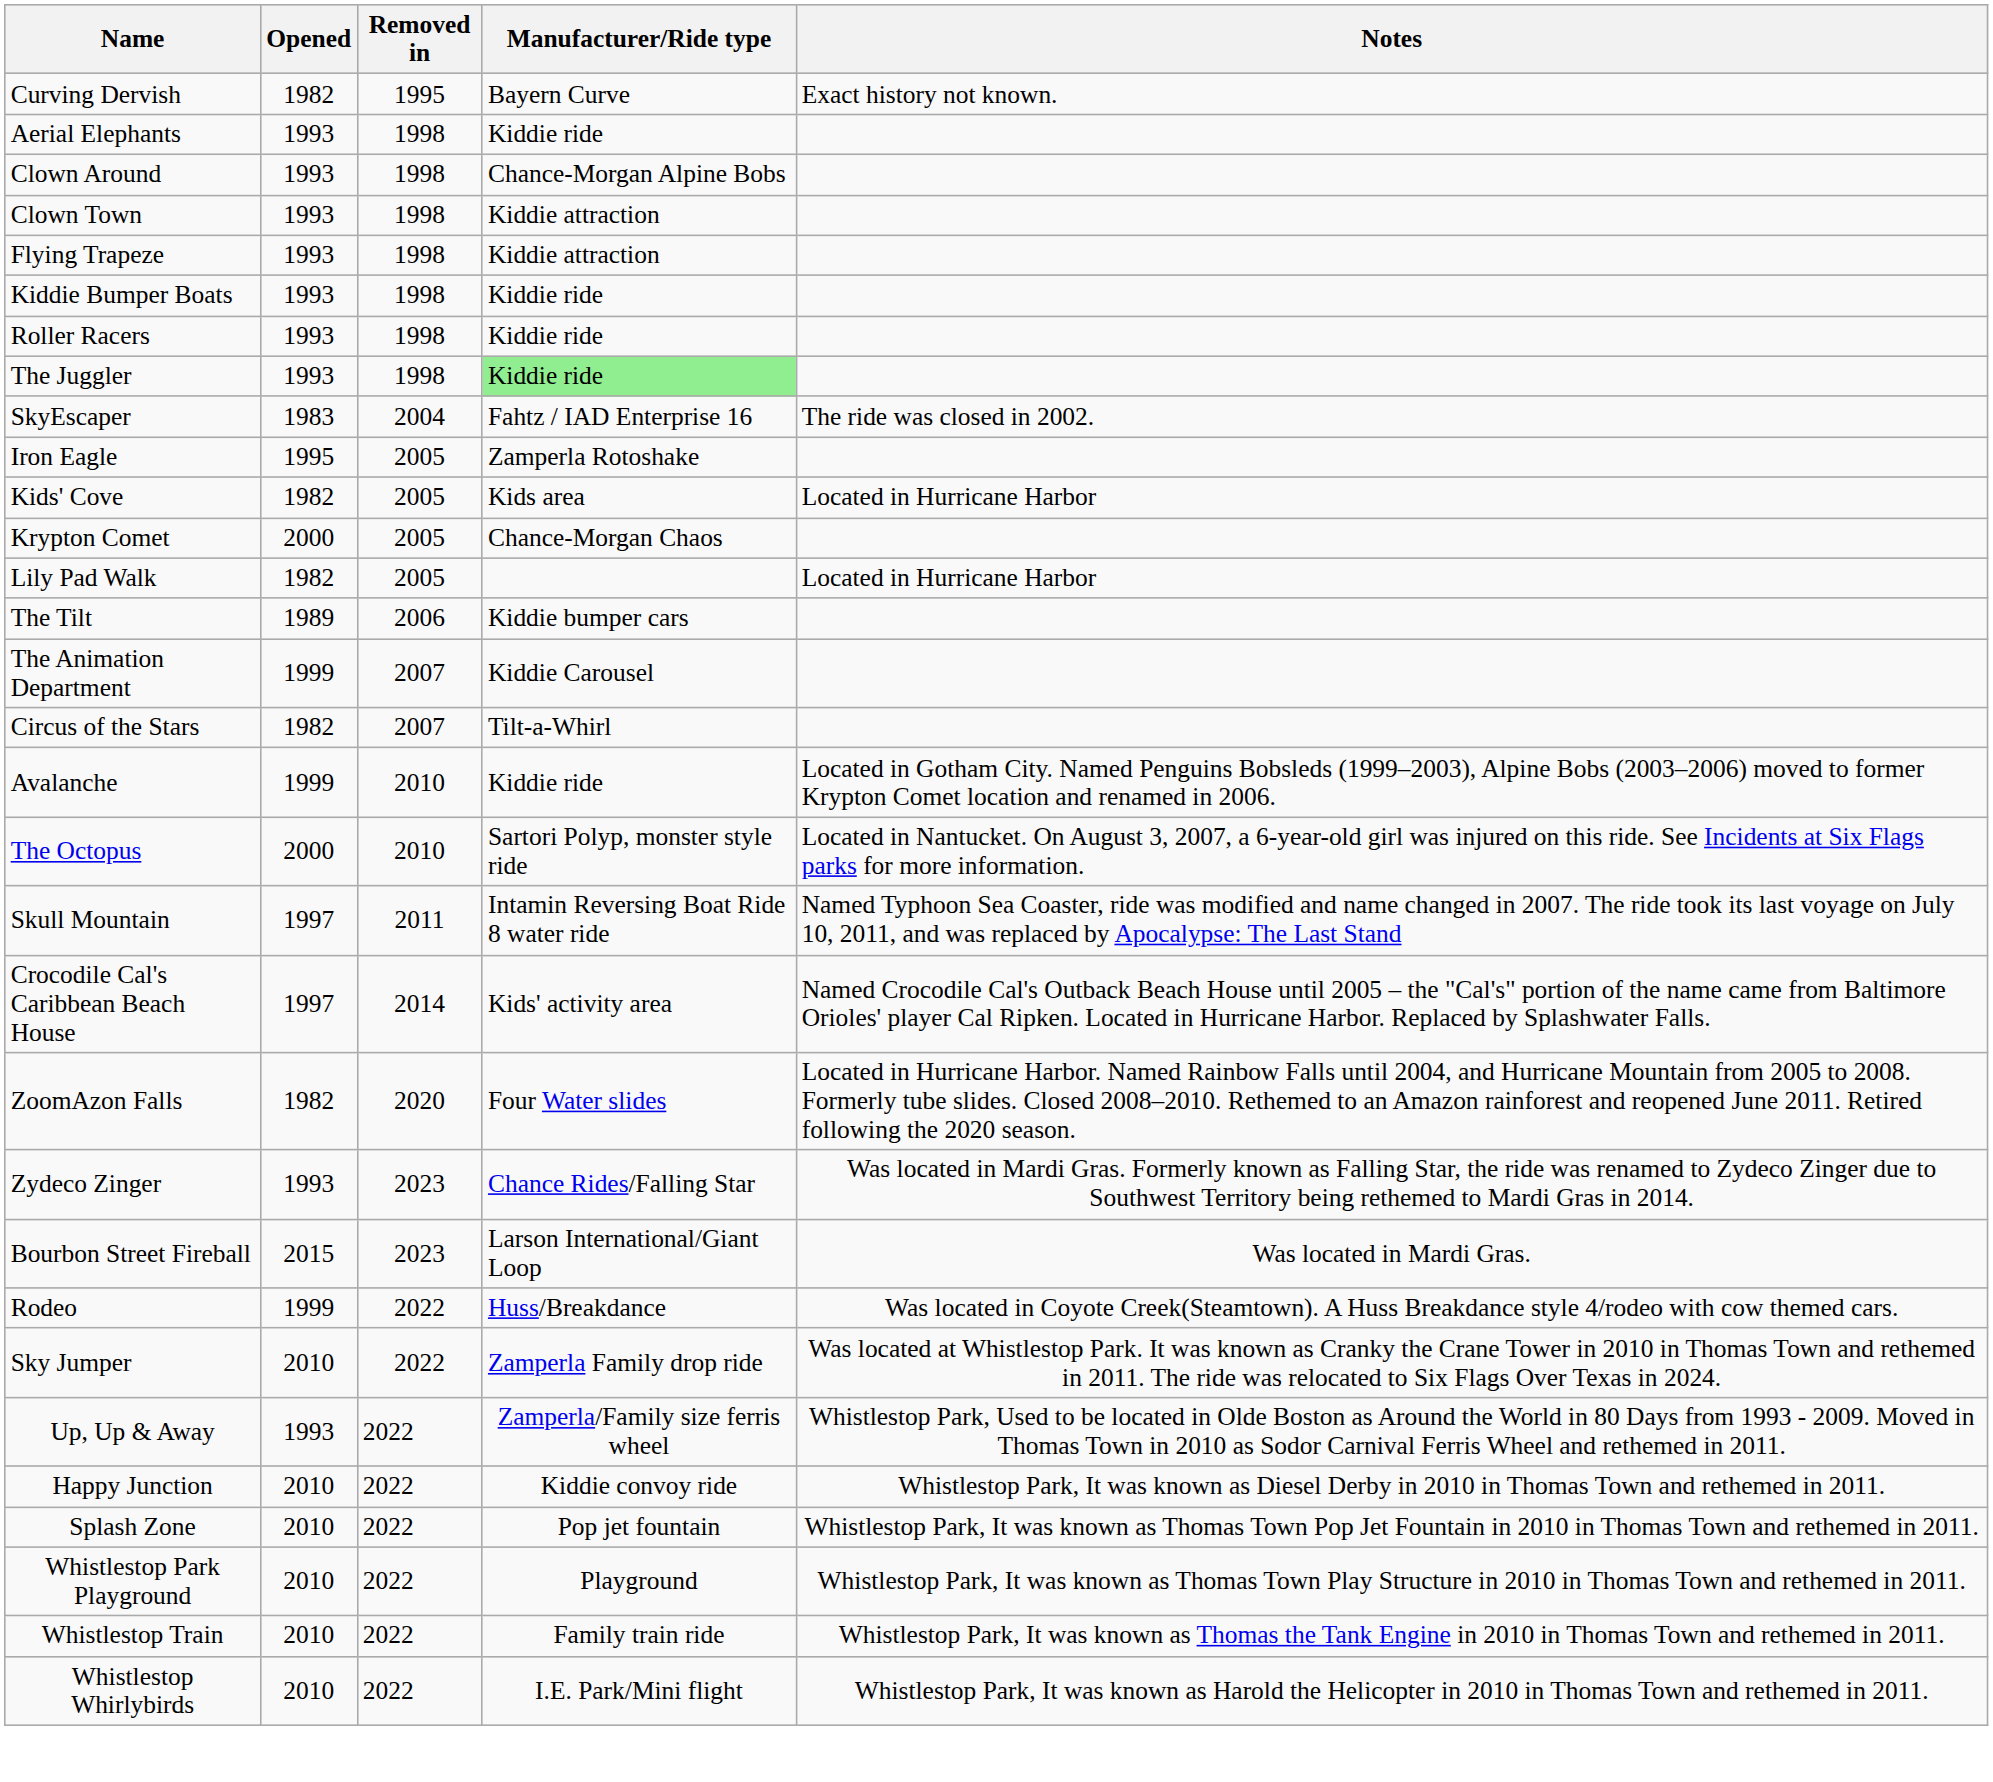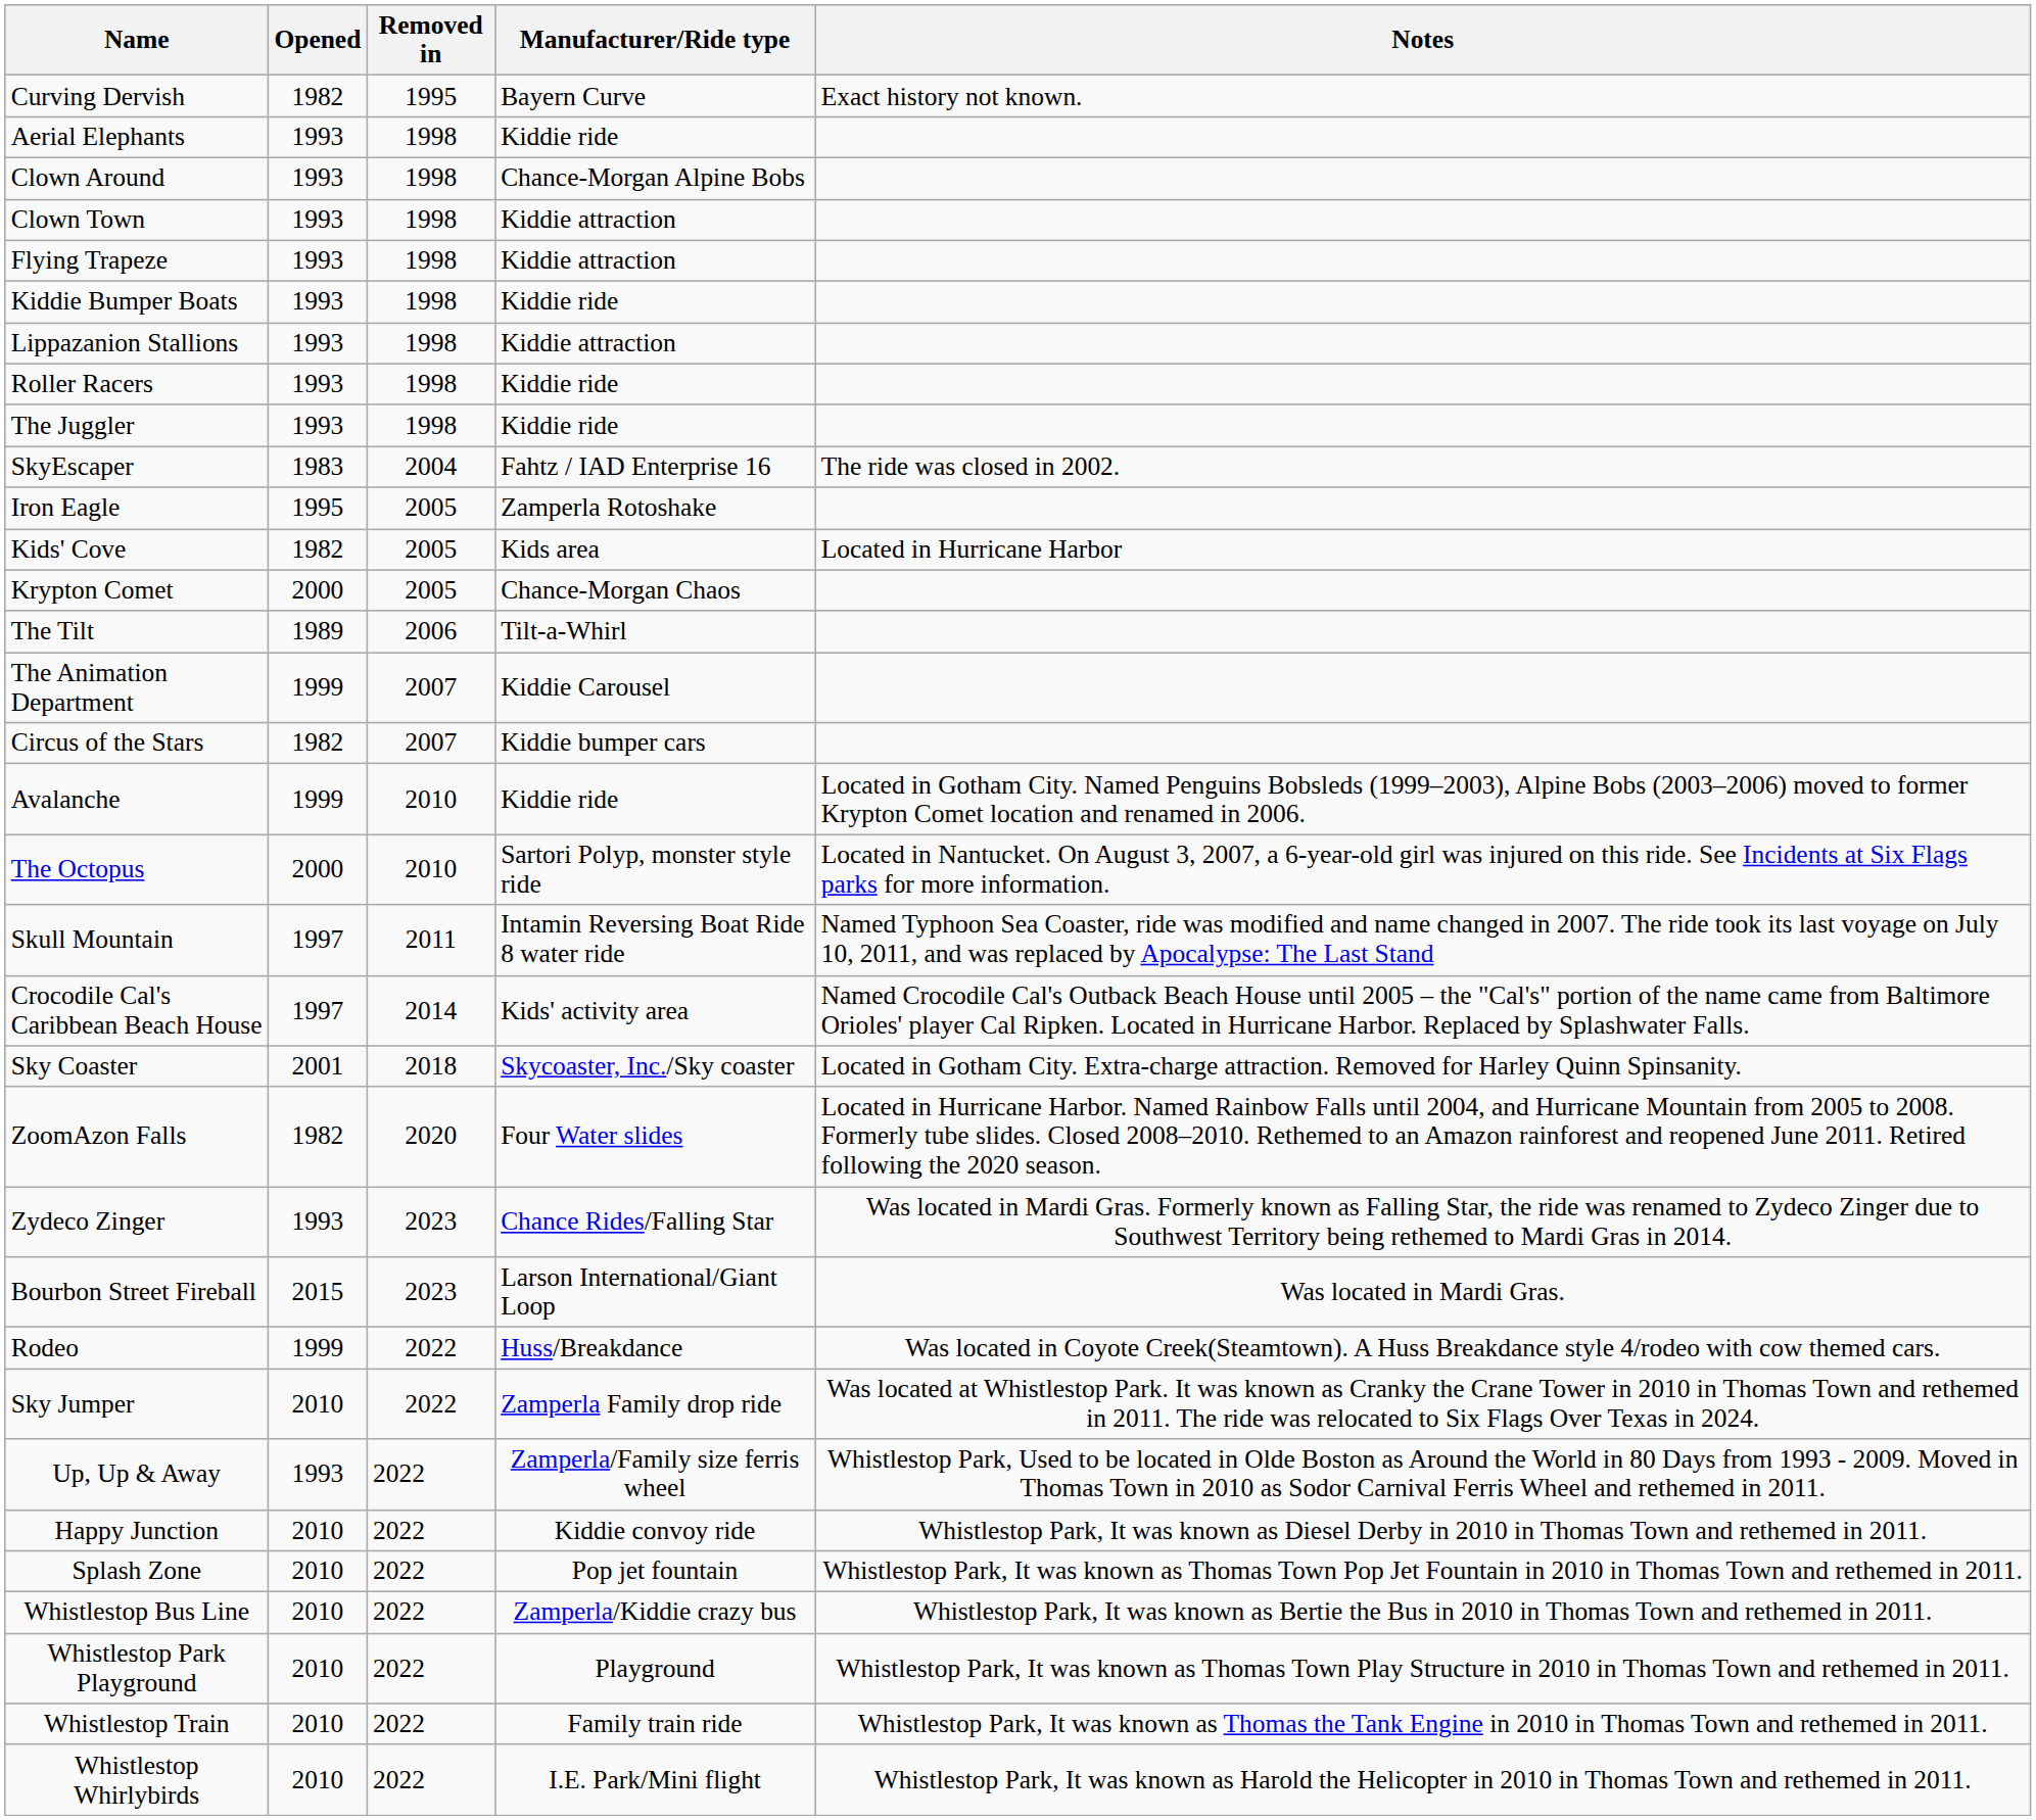+ row: Lippazanion Stallions | 1993 | 1998 | Kiddie attraction
The Juggler | Manufacturer/Ride type: lightgreen background -> no background
- row: Lily Pad Walk | 1982 | 2005 | Located in Hurricane Harbor
The Tilt | Manufacturer/Ride type: Kiddie bumper cars -> Tilt-a-Whirl
Circus of the Stars | Manufacturer/Ride type: Tilt-a-Whirl -> Kiddie bumper cars
+ row: Sky Coaster | 2001 | 2018 | Skycoaster, Inc./Sky coaster | Located in Gotham City. Extra-charge attraction. Removed for Harley Quinn Spinsanity.
+ row: Whistlestop Bus Line | 2010 | 2022 | Zamperla/Kiddie crazy bus | Whistlestop Park, It was known as Bertie the Bus in 2010 in Thomas Town and rethemed in 2011.
